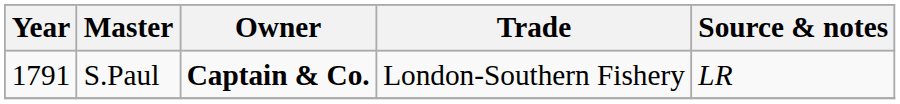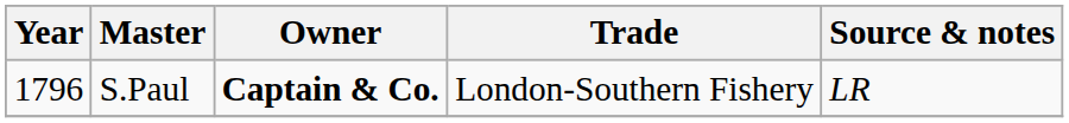S.Paul | Year: 1791 -> 1796
